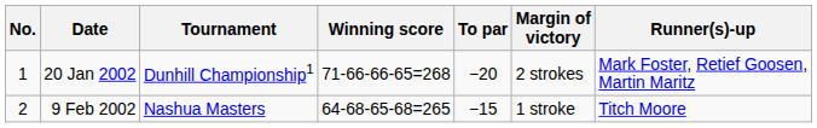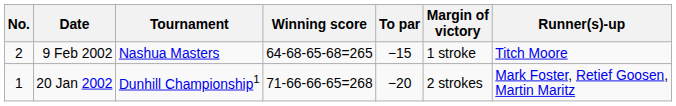rows swapped: 20 Jan 2002 <-> 9 Feb 2002
